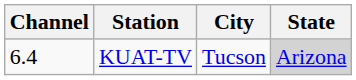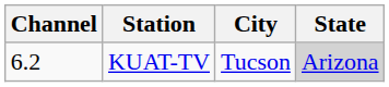KUAT-TV | Channel: 6.4 -> 6.2
